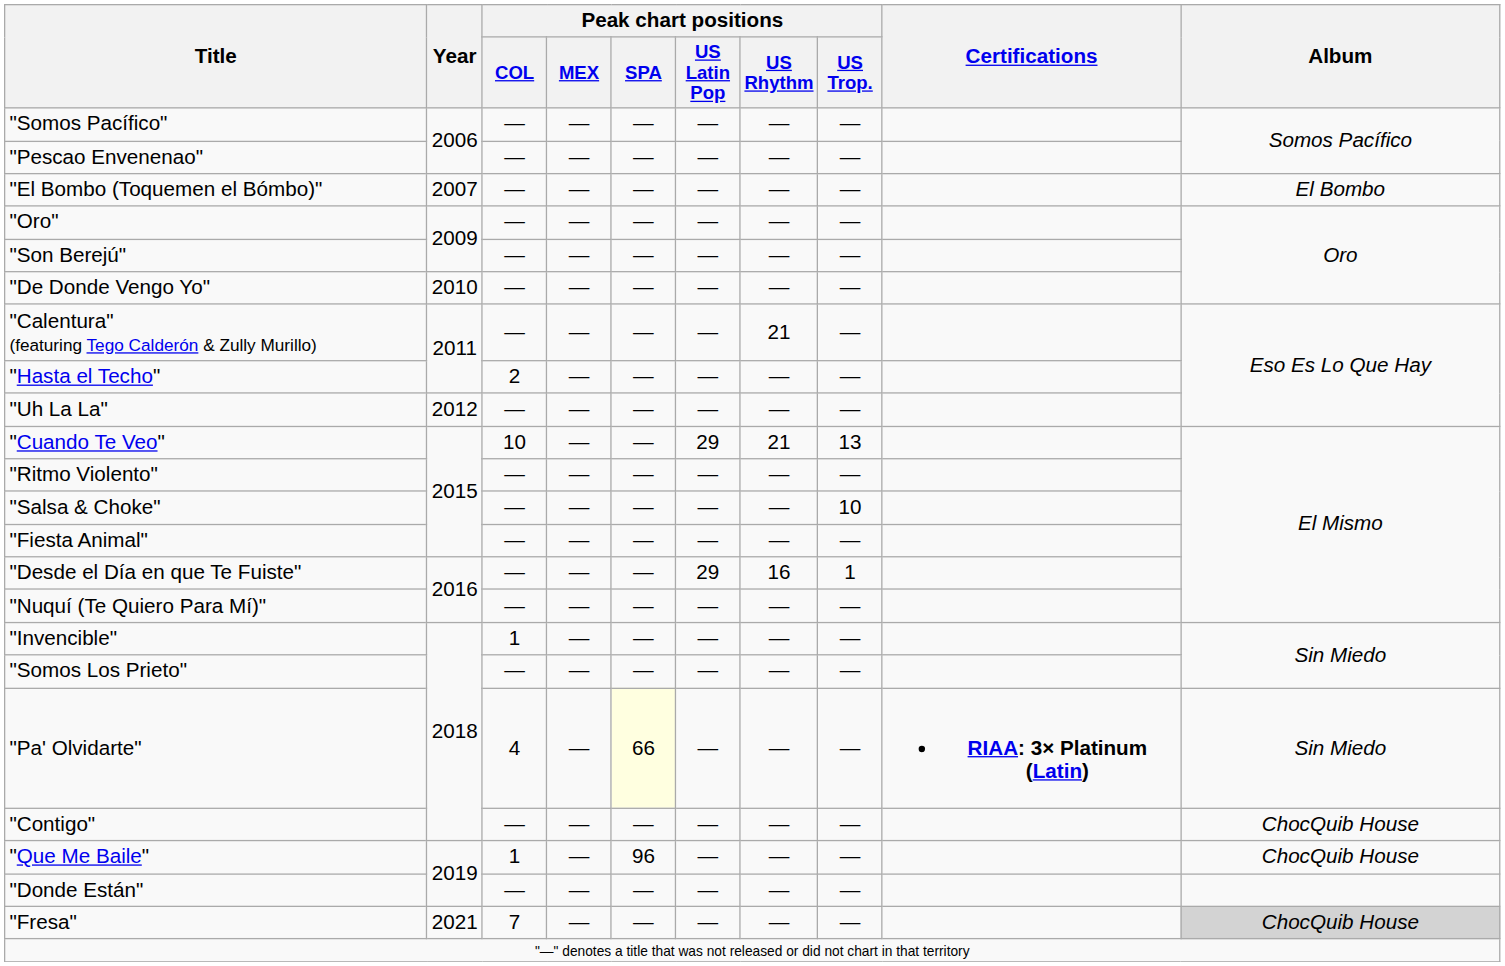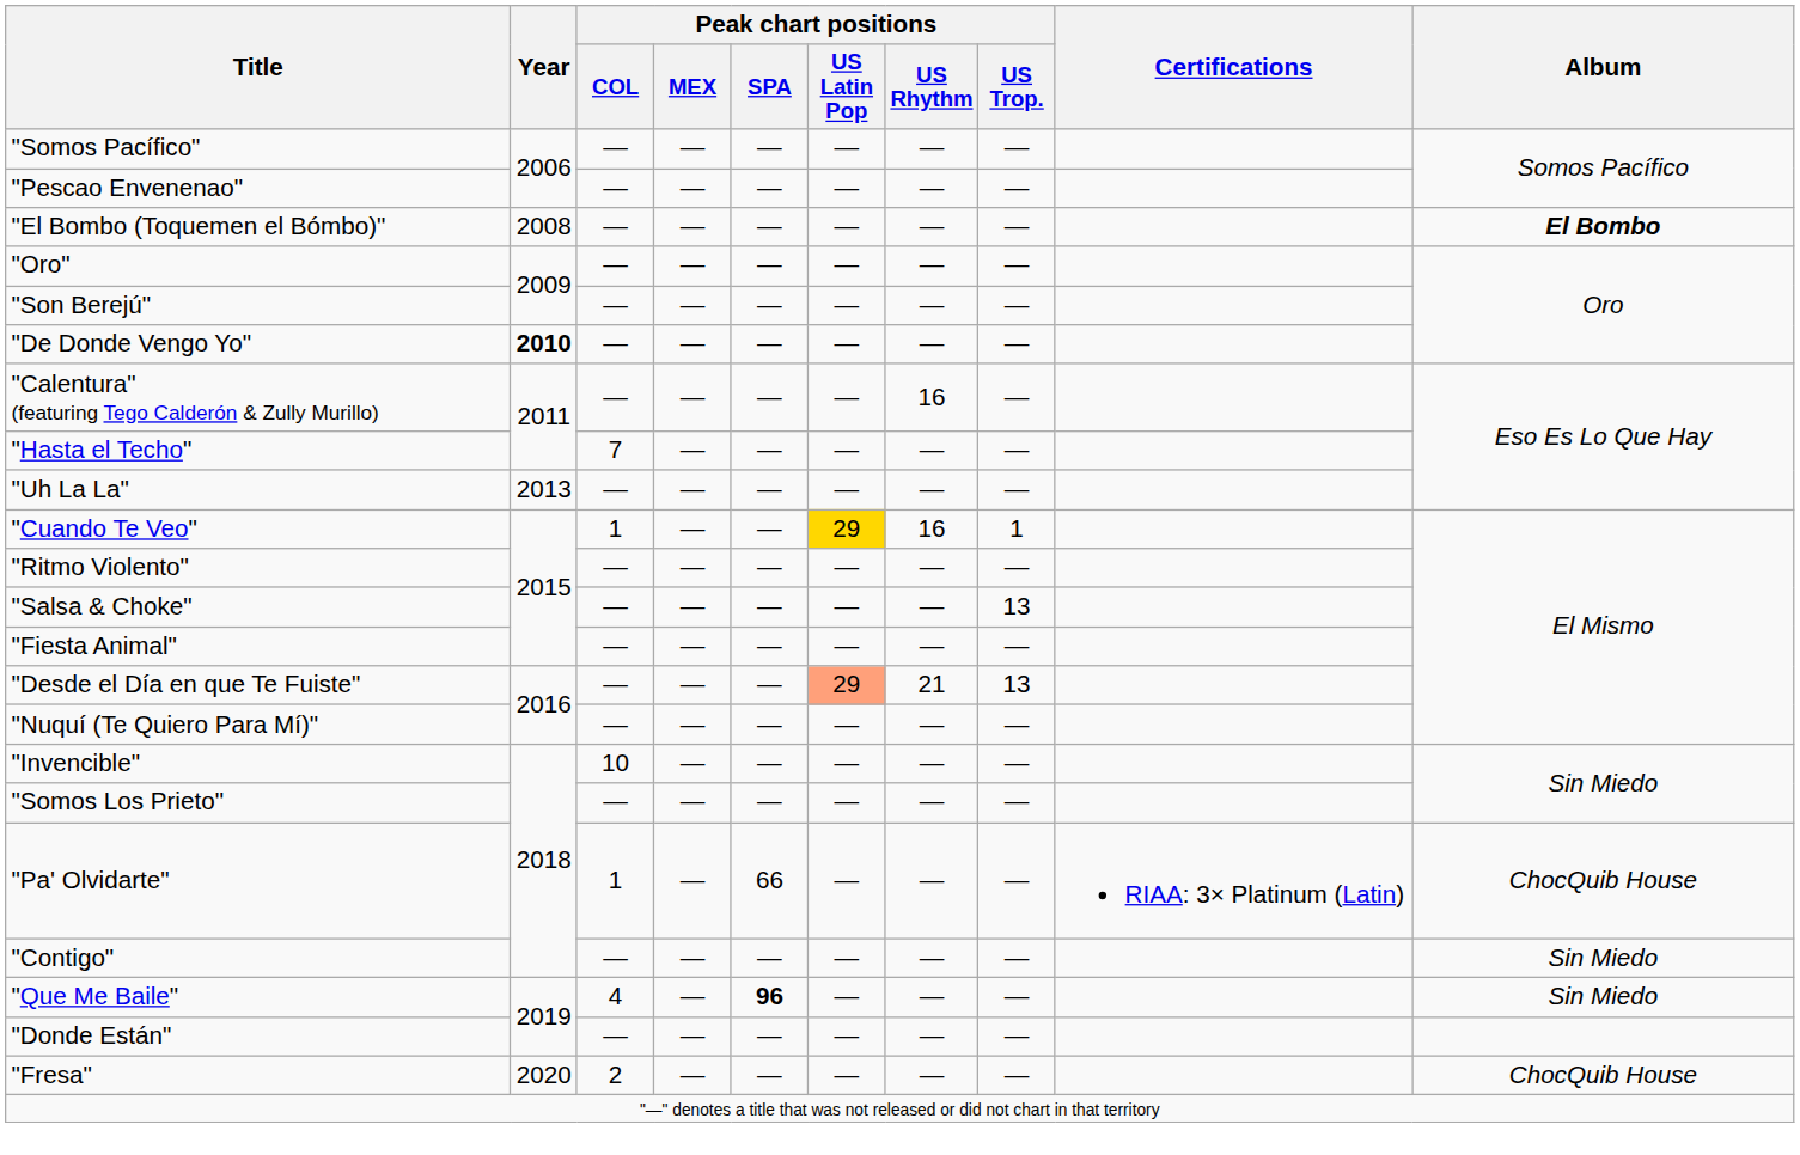"El Bombo (Toquemen el Bómbo)" | Year: 2007 -> 2008
"El Bombo (Toquemen el Bómbo)" | Album: normal -> bold
"De Donde Vengo Yo" | Year: normal -> bold
"Calentura" (featuring Tego Calderón & Zully Murillo) | Peak chart positions / US Rhythm: 21 -> 16
"Hasta el Techo" | Peak chart positions / COL: 2 -> 7
"Uh La La" | Year: 2012 -> 2013
"Cuando Te Veo" | Peak chart positions / COL: 10 -> 1
"Cuando Te Veo" | Peak chart positions / US Latin Pop: no background -> gold background
"Cuando Te Veo" | Peak chart positions / US Rhythm: 21 -> 16
"Cuando Te Veo" | Peak chart positions / US Trop.: 13 -> 1
"Salsa & Choke" | Peak chart positions / US Trop.: 10 -> 13
"Desde el Día en que Te Fuiste" | Peak chart positions / US Latin Pop: no background -> lightsalmon background
"Desde el Día en que Te Fuiste" | Peak chart positions / US Rhythm: 16 -> 21
"Desde el Día en que Te Fuiste" | Peak chart positions / US Trop.: 1 -> 13
"Invencible" | Peak chart positions / COL: 1 -> 10
"Pa' Olvidarte" | Peak chart positions / COL: 4 -> 1
"Pa' Olvidarte" | Peak chart positions / SPA: lightyellow background -> no background
"Pa' Olvidarte" | Certifications: bold -> normal
"Pa' Olvidarte" | Album: Sin Miedo -> ChocQuib House
"Contigo" | Album: ChocQuib House -> Sin Miedo
"Que Me Baile" | Peak chart positions / COL: 1 -> 4
"Que Me Baile" | Peak chart positions / SPA: normal -> bold
"Que Me Baile" | Album: ChocQuib House -> Sin Miedo
"Fresa" | Year: 2021 -> 2020
"Fresa" | Peak chart positions / COL: 7 -> 2
"Fresa" | Album: lightgrey background -> no background
